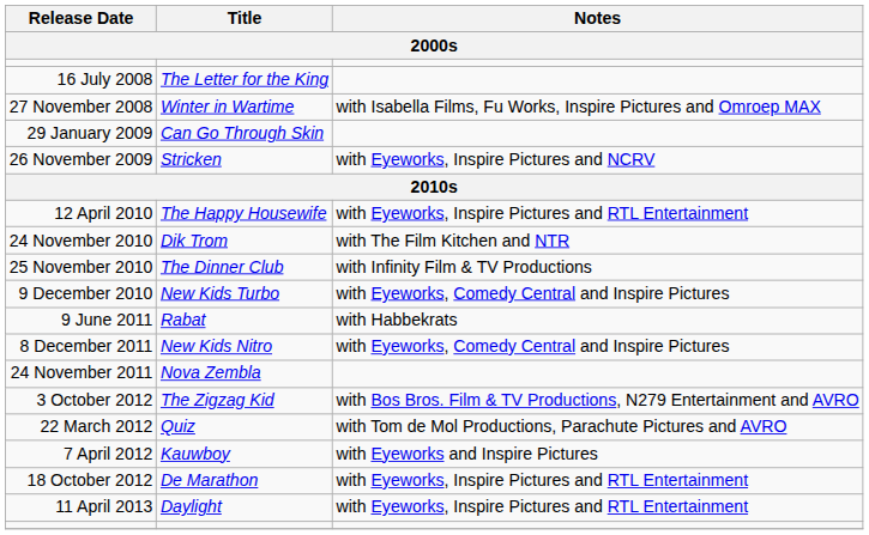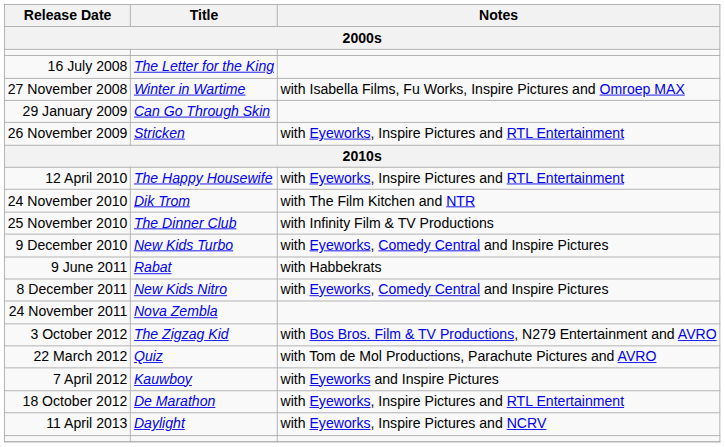26 November 2009 | Notes: with Eyeworks, Inspire Pictures and NCRV -> with Eyeworks, Inspire Pictures and RTL Entertainment
11 April 2013 | Notes: with Eyeworks, Inspire Pictures and RTL Entertainment -> with Eyeworks, Inspire Pictures and NCRV
